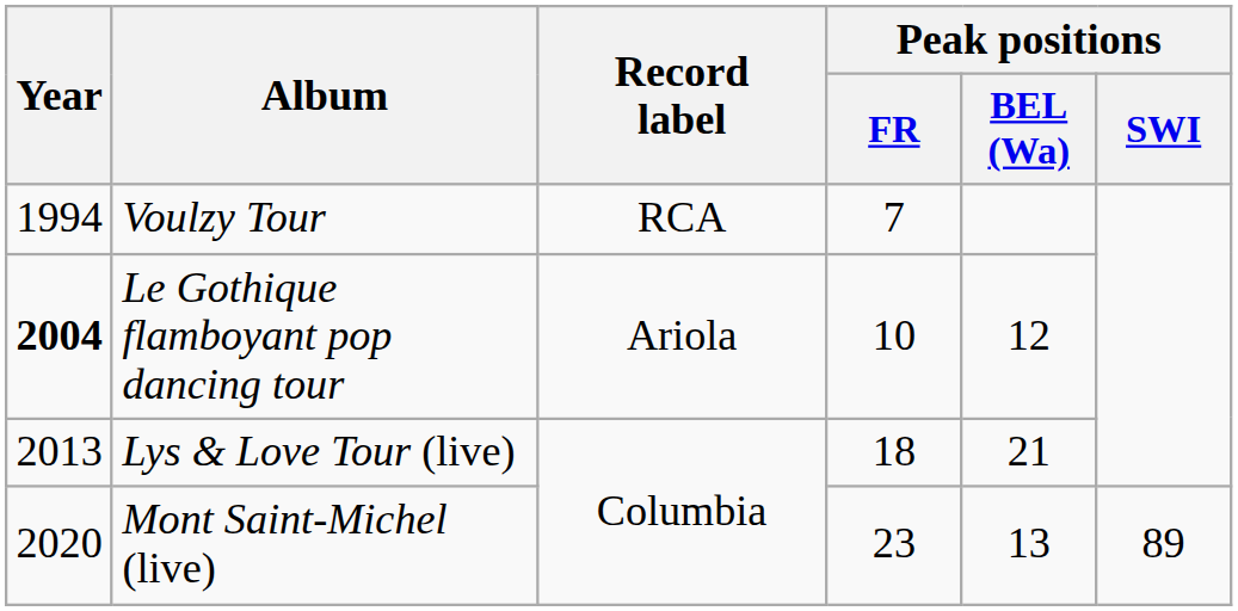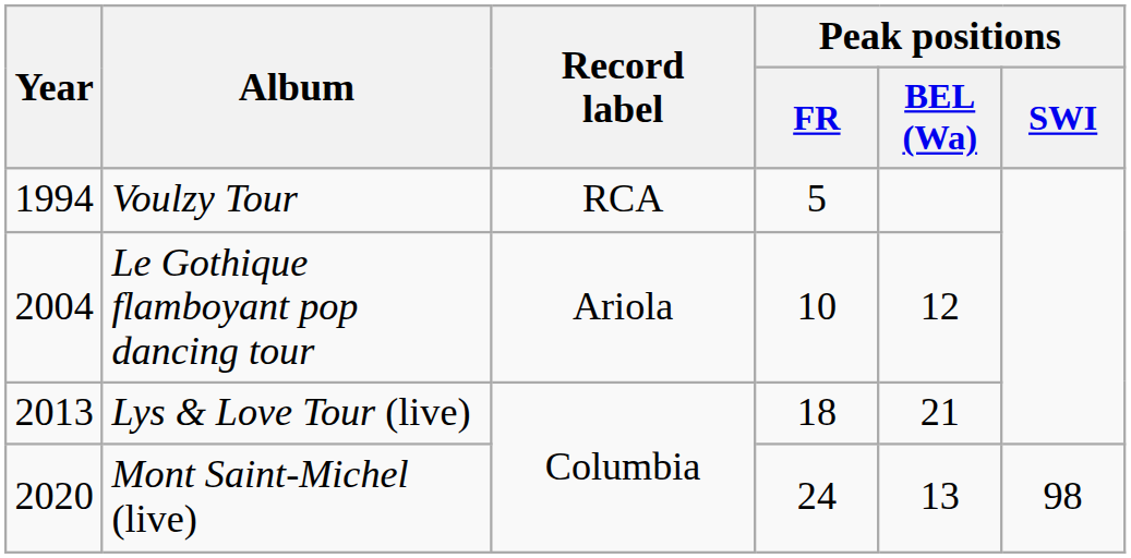Voulzy Tour | Peak positions / FR: 7 -> 5
Le Gothique flamboyant pop dancing tour | Year: bold -> normal
Mont Saint-Michel (live) | Peak positions / FR: 23 -> 24
Mont Saint-Michel (live) | Peak positions / SWI: 89 -> 98
